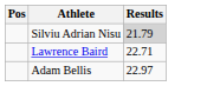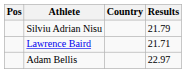+ column: Country
Silviu Adrian Nisu | Results: lightgrey background -> no background
Lawrence Baird | Results: 22.71 -> 21.71
